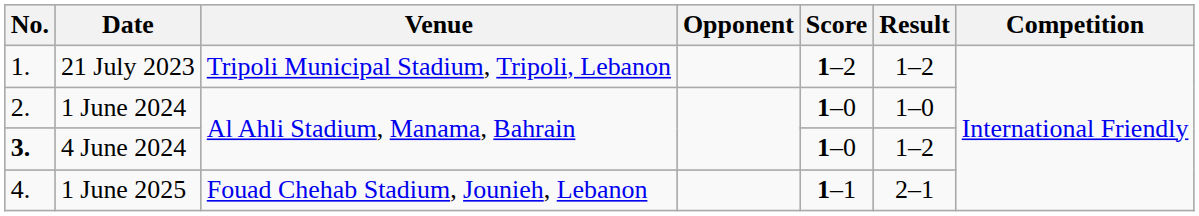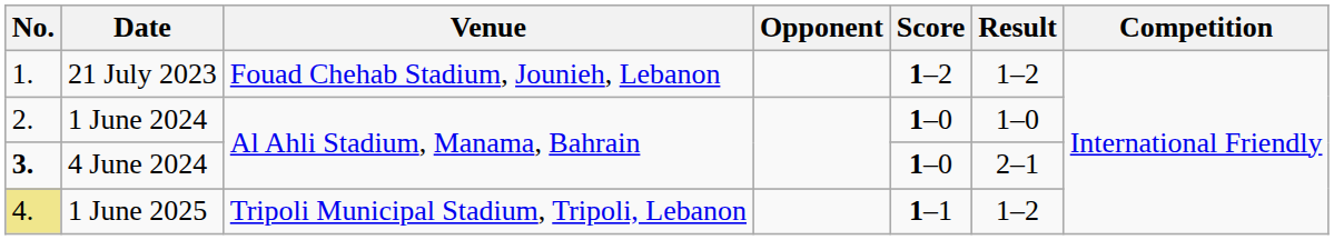21 July 2023 | Venue: Tripoli Municipal Stadium, Tripoli, Lebanon -> Fouad Chehab Stadium, Jounieh, Lebanon
4 June 2024 | Result: 1–2 -> 2–1
1 June 2025 | No.: no background -> khaki background
1 June 2025 | Venue: Fouad Chehab Stadium, Jounieh, Lebanon -> Tripoli Municipal Stadium, Tripoli, Lebanon
1 June 2025 | Result: 2–1 -> 1–2
